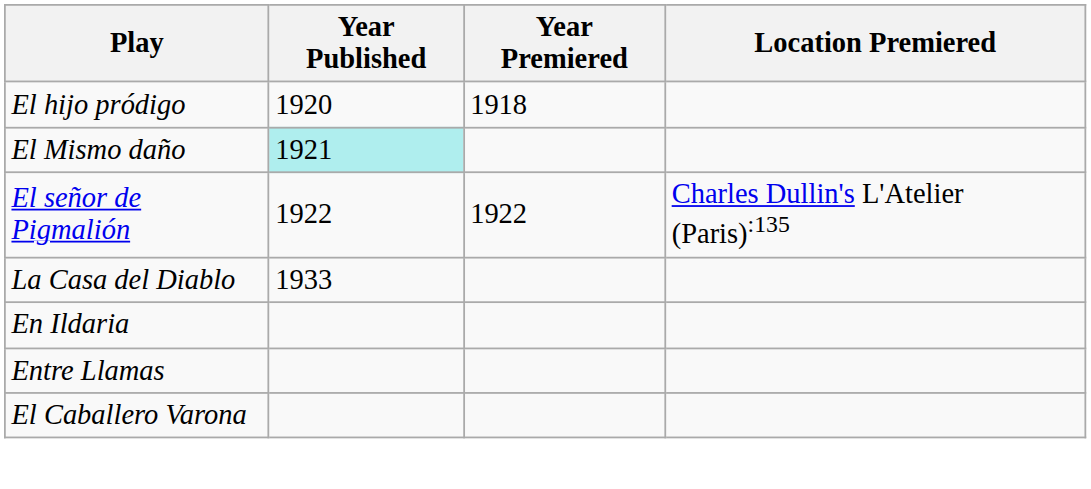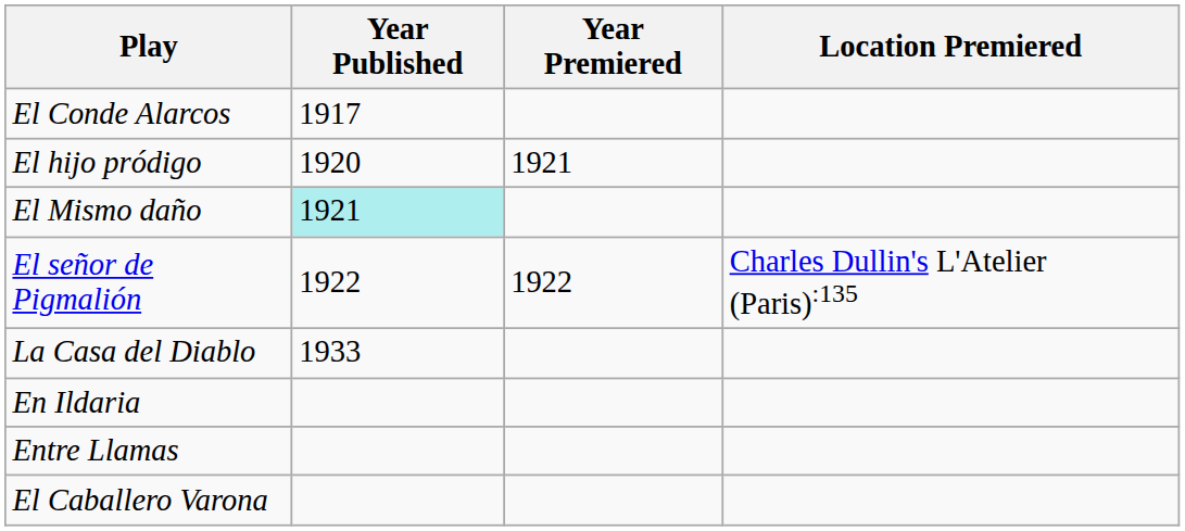+ row: El Conde Alarcos | 1917
El hijo pródigo | Year Premiered: 1918 -> 1921
